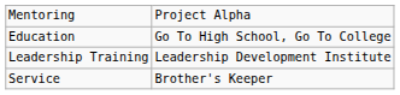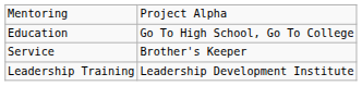rows swapped: Leadership Training <-> Service
